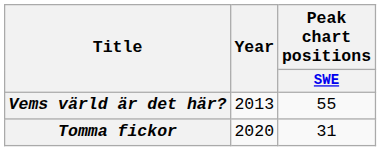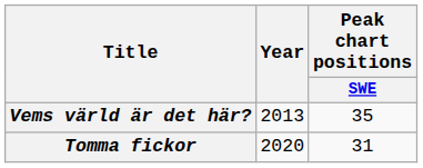Vems värld är det här? | Peak chart positions / SWE: 55 -> 35
